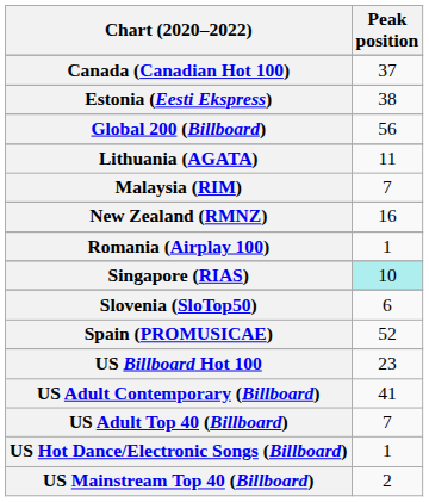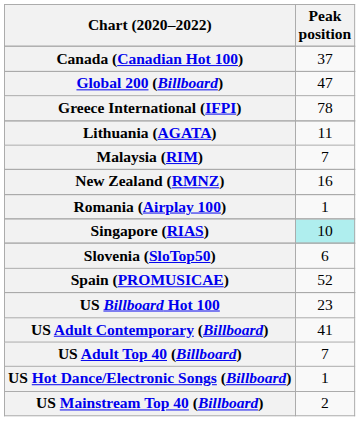- row: Estonia (Eesti Ekspress) | 38
Global 200 (Billboard) | Peak position: 56 -> 47
+ row: Greece International (IFPI) | 78
